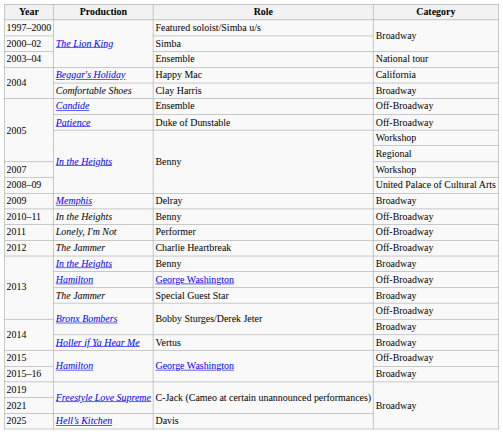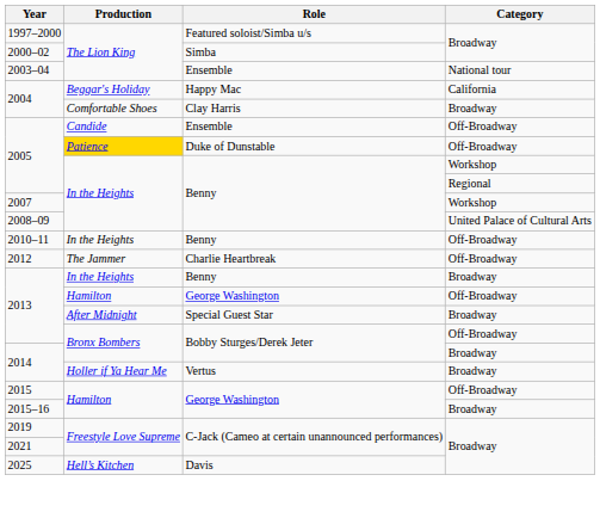2005 / Duke of Dunstable | Production: no background -> gold background
- row: 2009 | Memphis | Delray | Broadway
- row: 2011 | Lonely, I'm Not | Performer | Off-Broadway
2013 / Special Guest Star | Production: The Jammer -> After Midnight
